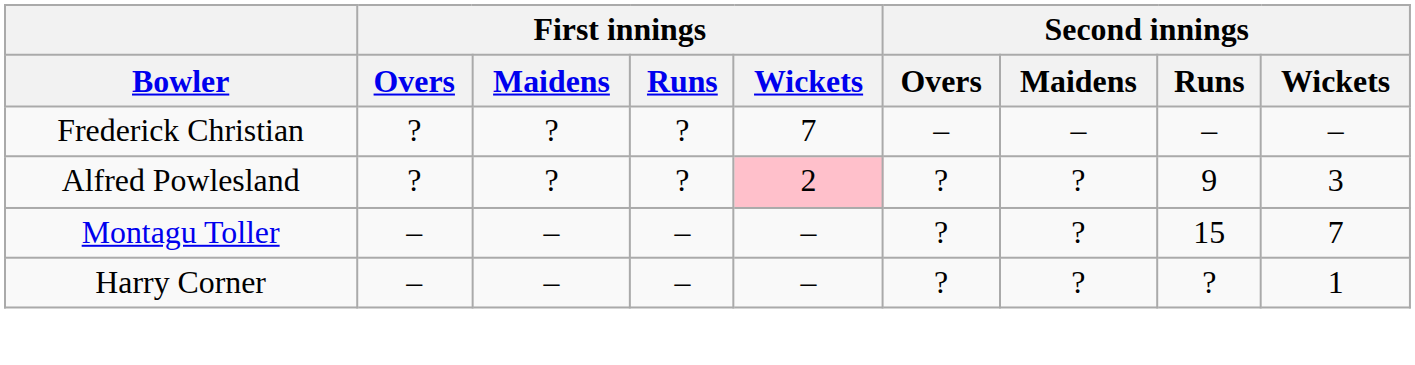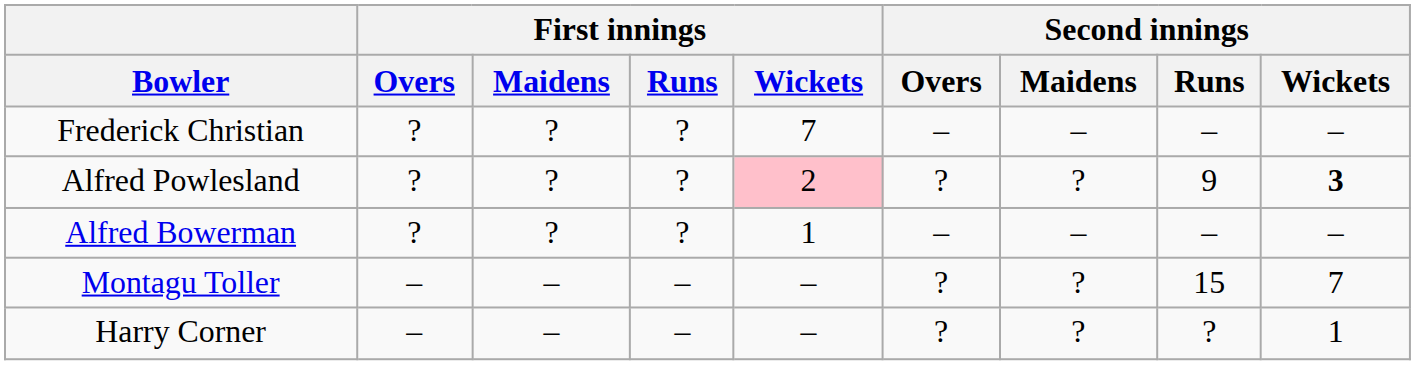Alfred Powlesland | Second innings / Wickets: normal -> bold
+ row: Alfred Bowerman | ? | ? | ? | 1 | – | – | – | –
